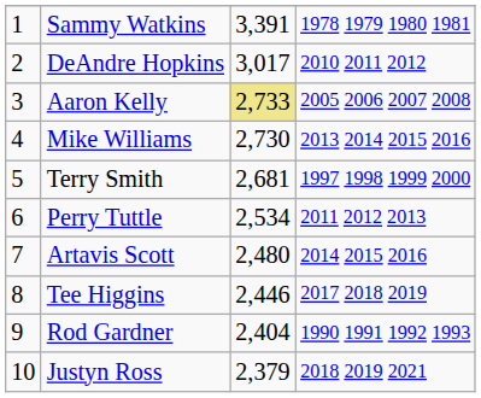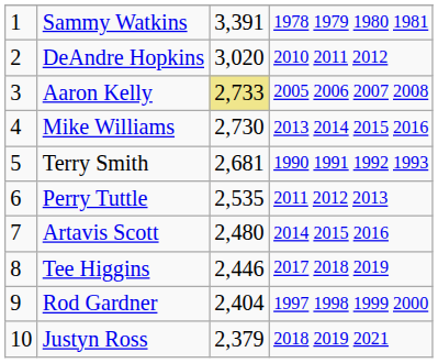DeAndre Hopkins | column 3: 3,017 -> 3,020
Terry Smith | column 4: 1997 1998 1999 2000 -> 1990 1991 1992 1993
Perry Tuttle | column 3: 2,534 -> 2,535
Rod Gardner | column 4: 1990 1991 1992 1993 -> 1997 1998 1999 2000
